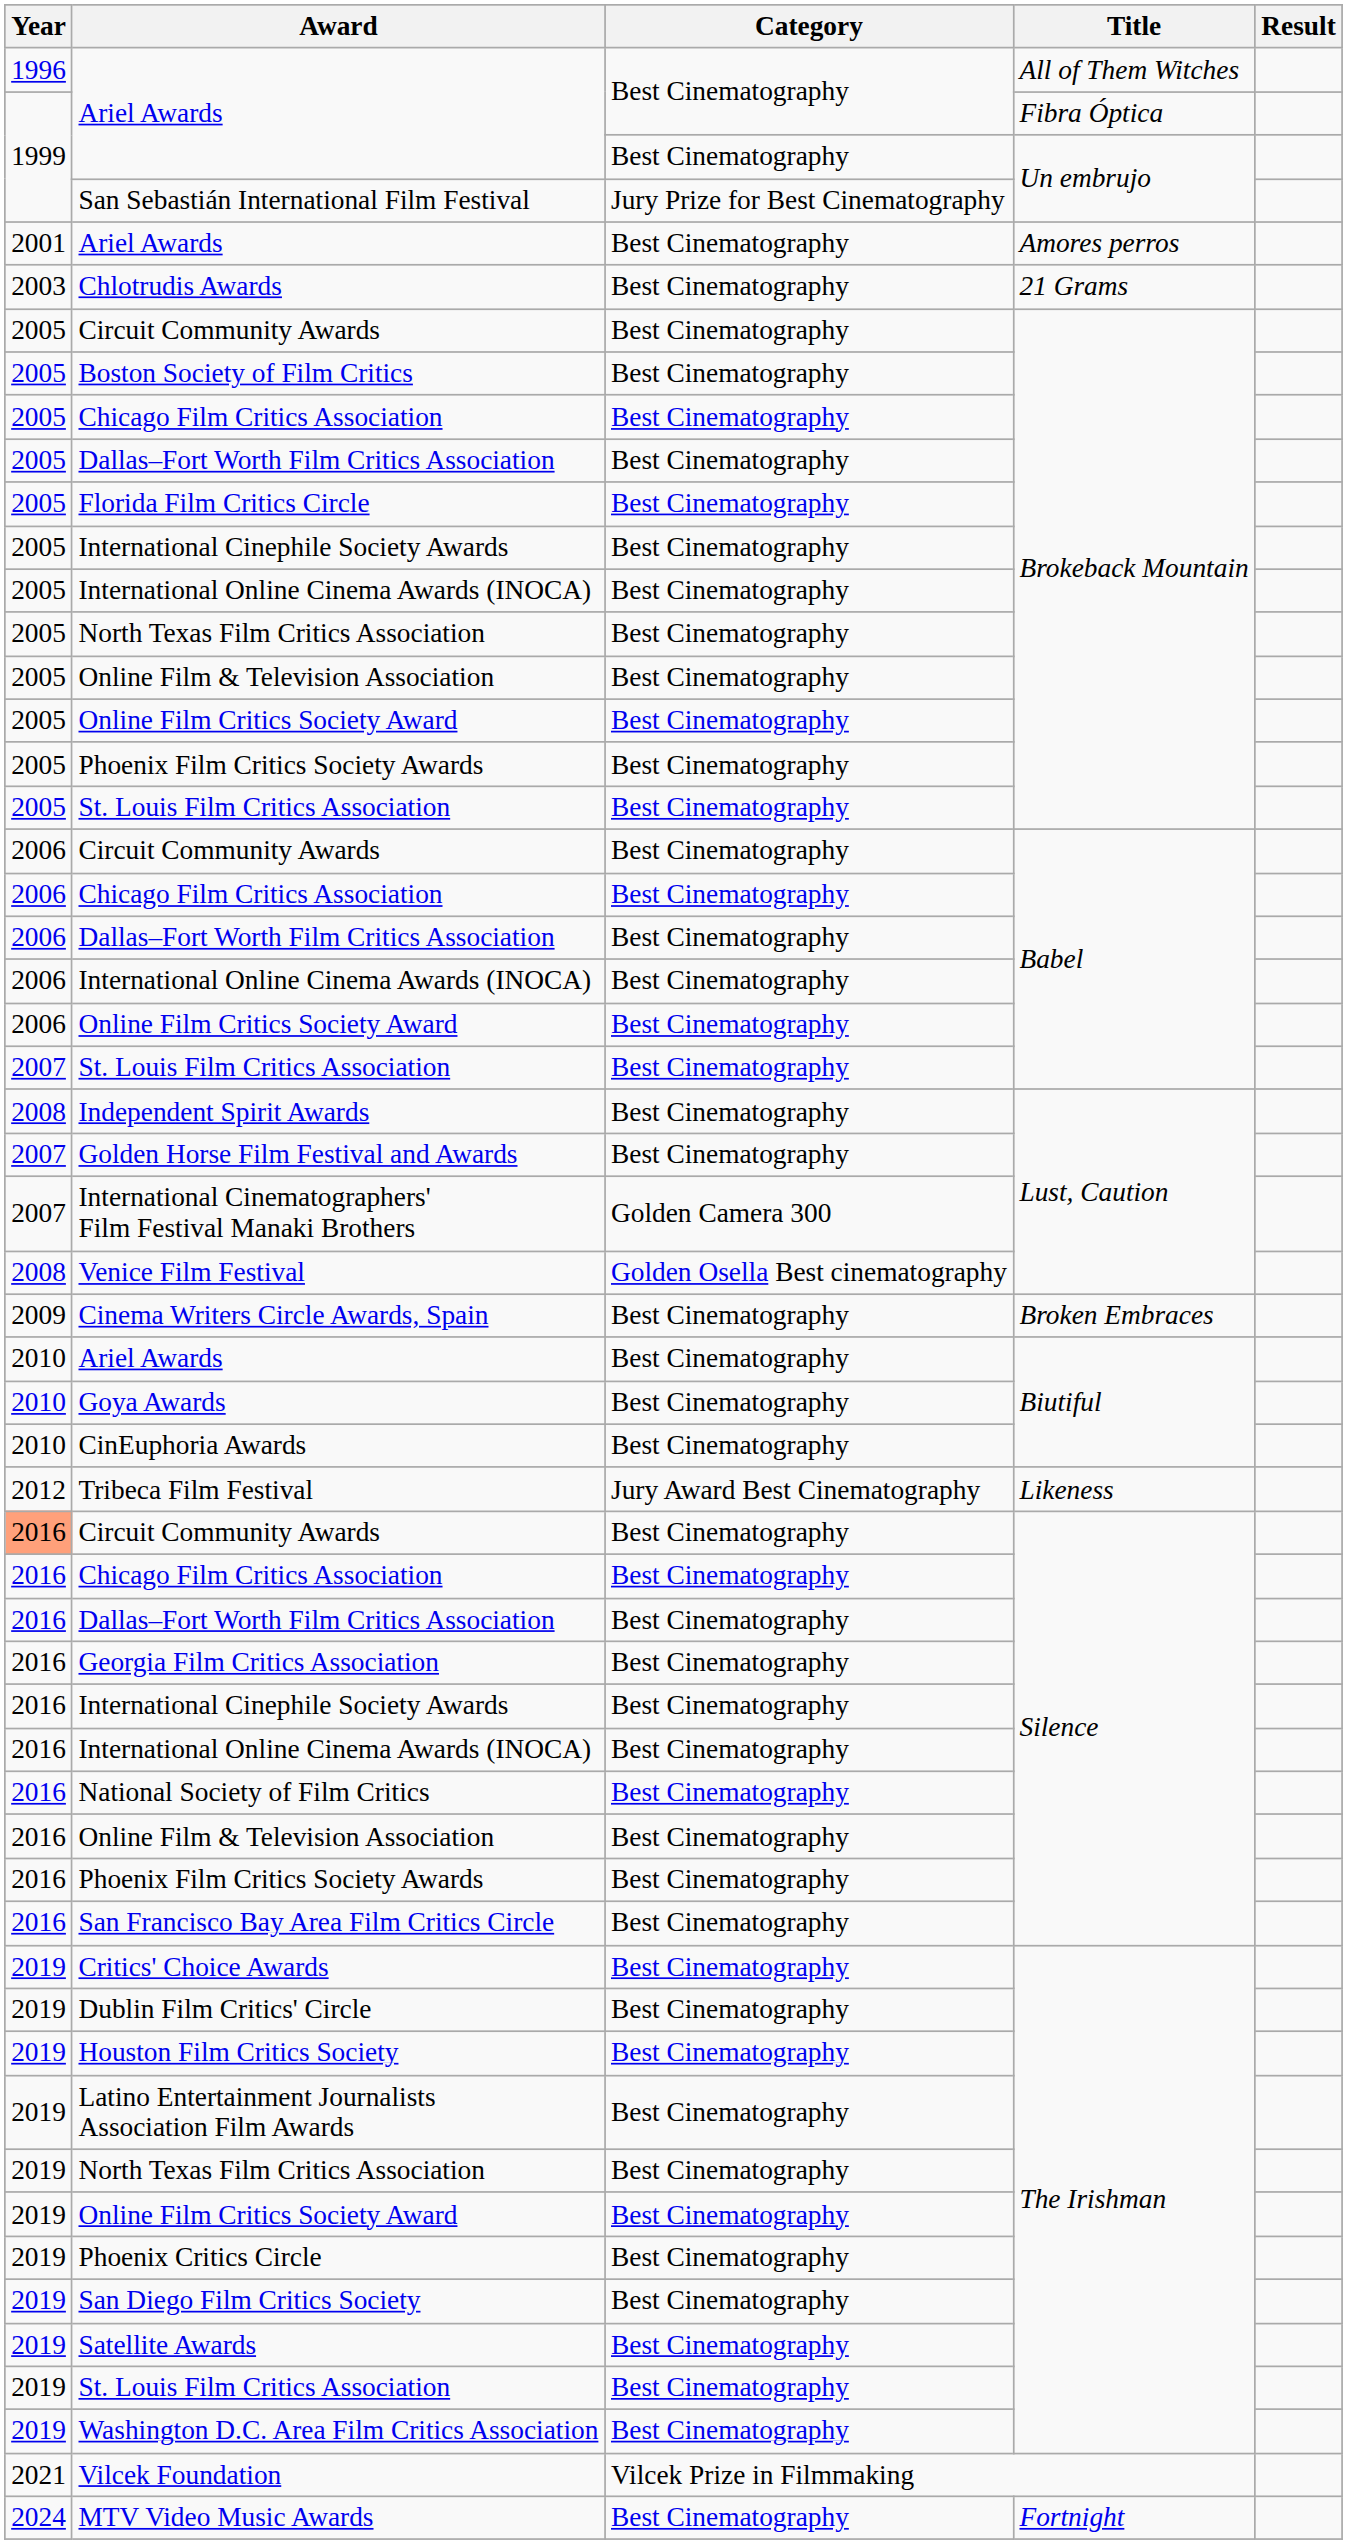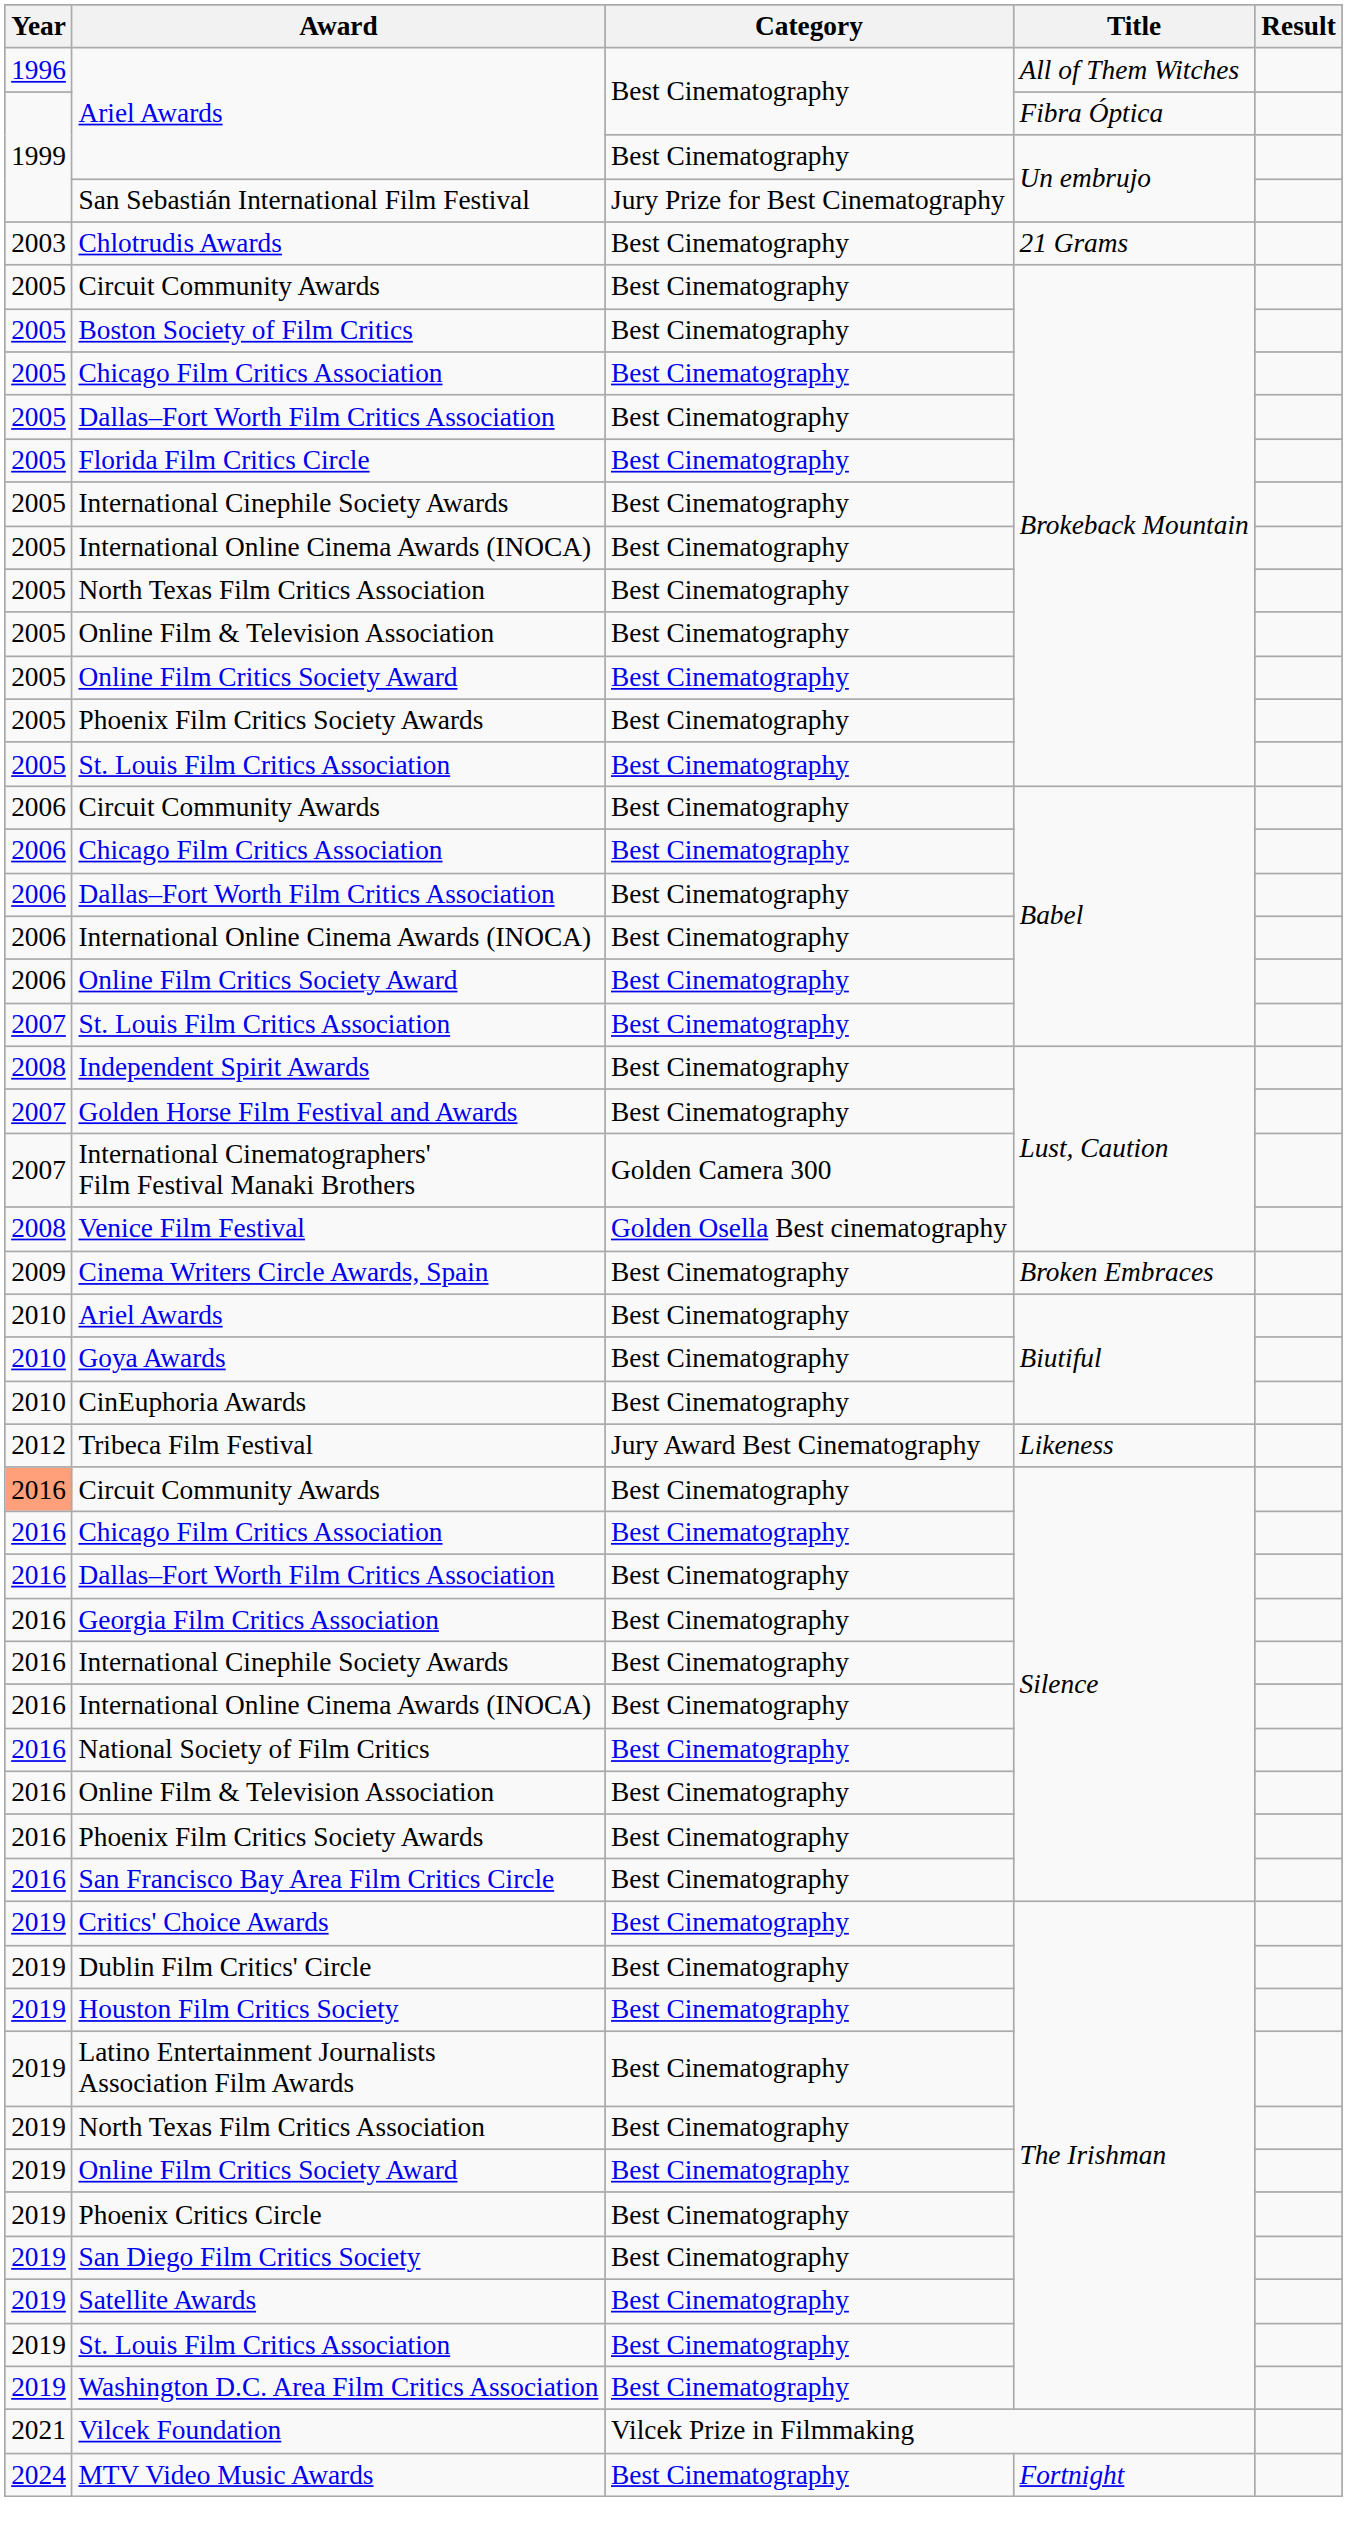- row: 2001 | Ariel Awards | Best Cinematography | Amores perros
